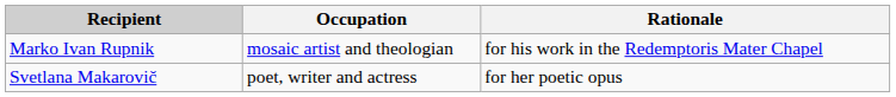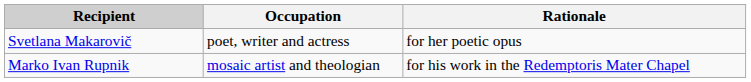rows swapped: Svetlana Makarovič <-> Marko Ivan Rupnik
